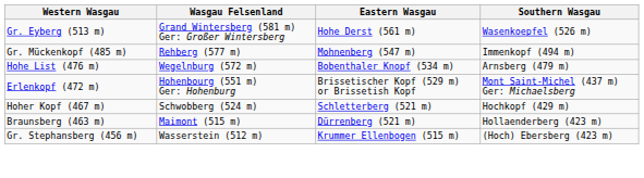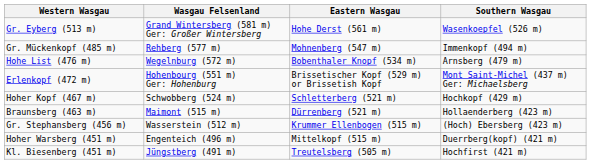+ row: Hoher Warsberg (451 m) | Engenteich (496 m) | Mittelkopf (515 m) | Duerrberg(kopf) (421 m)
+ row: Kl. Biesenberg (451 m) | Jüngstberg (491 m) | Treutelsberg (505 m) | Hochfirst (421 m)
